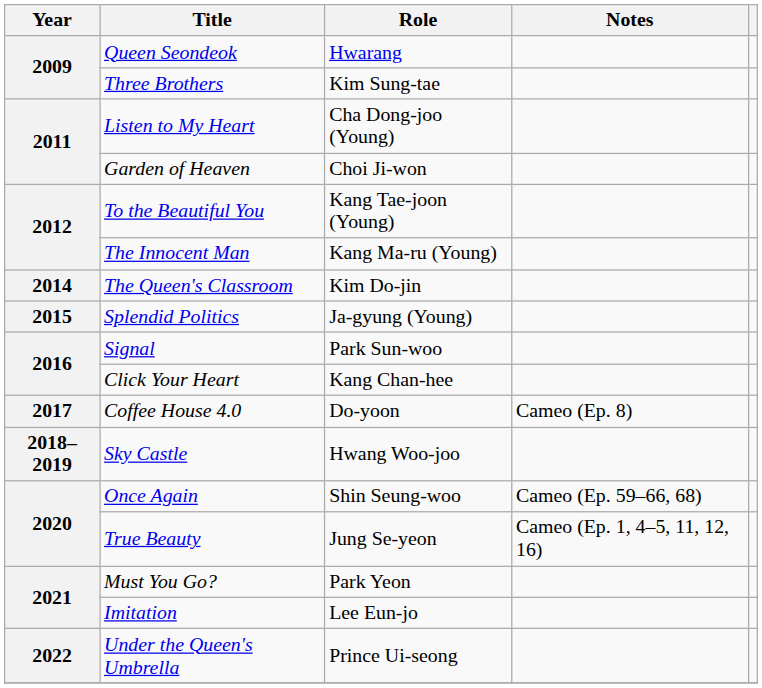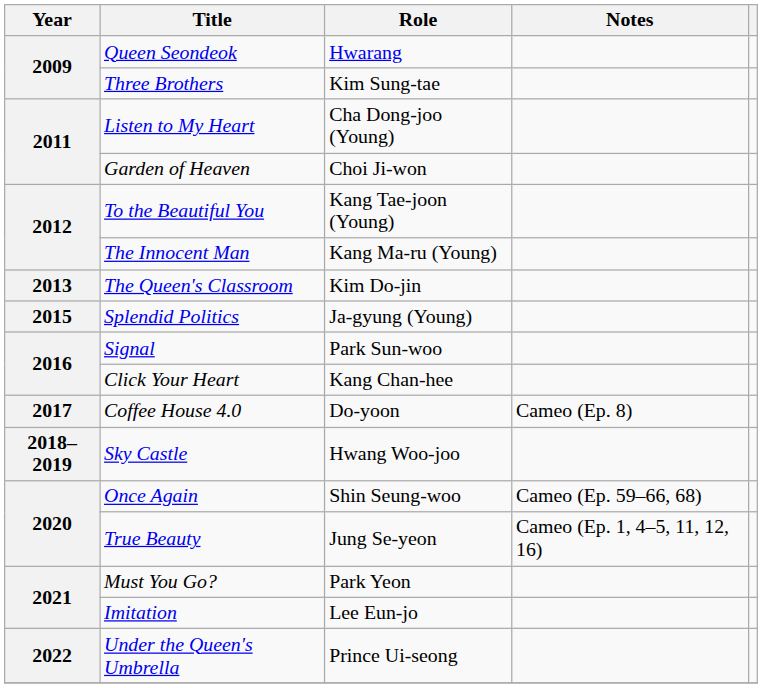The Queen's Classroom | Year: 2014 -> 2013
